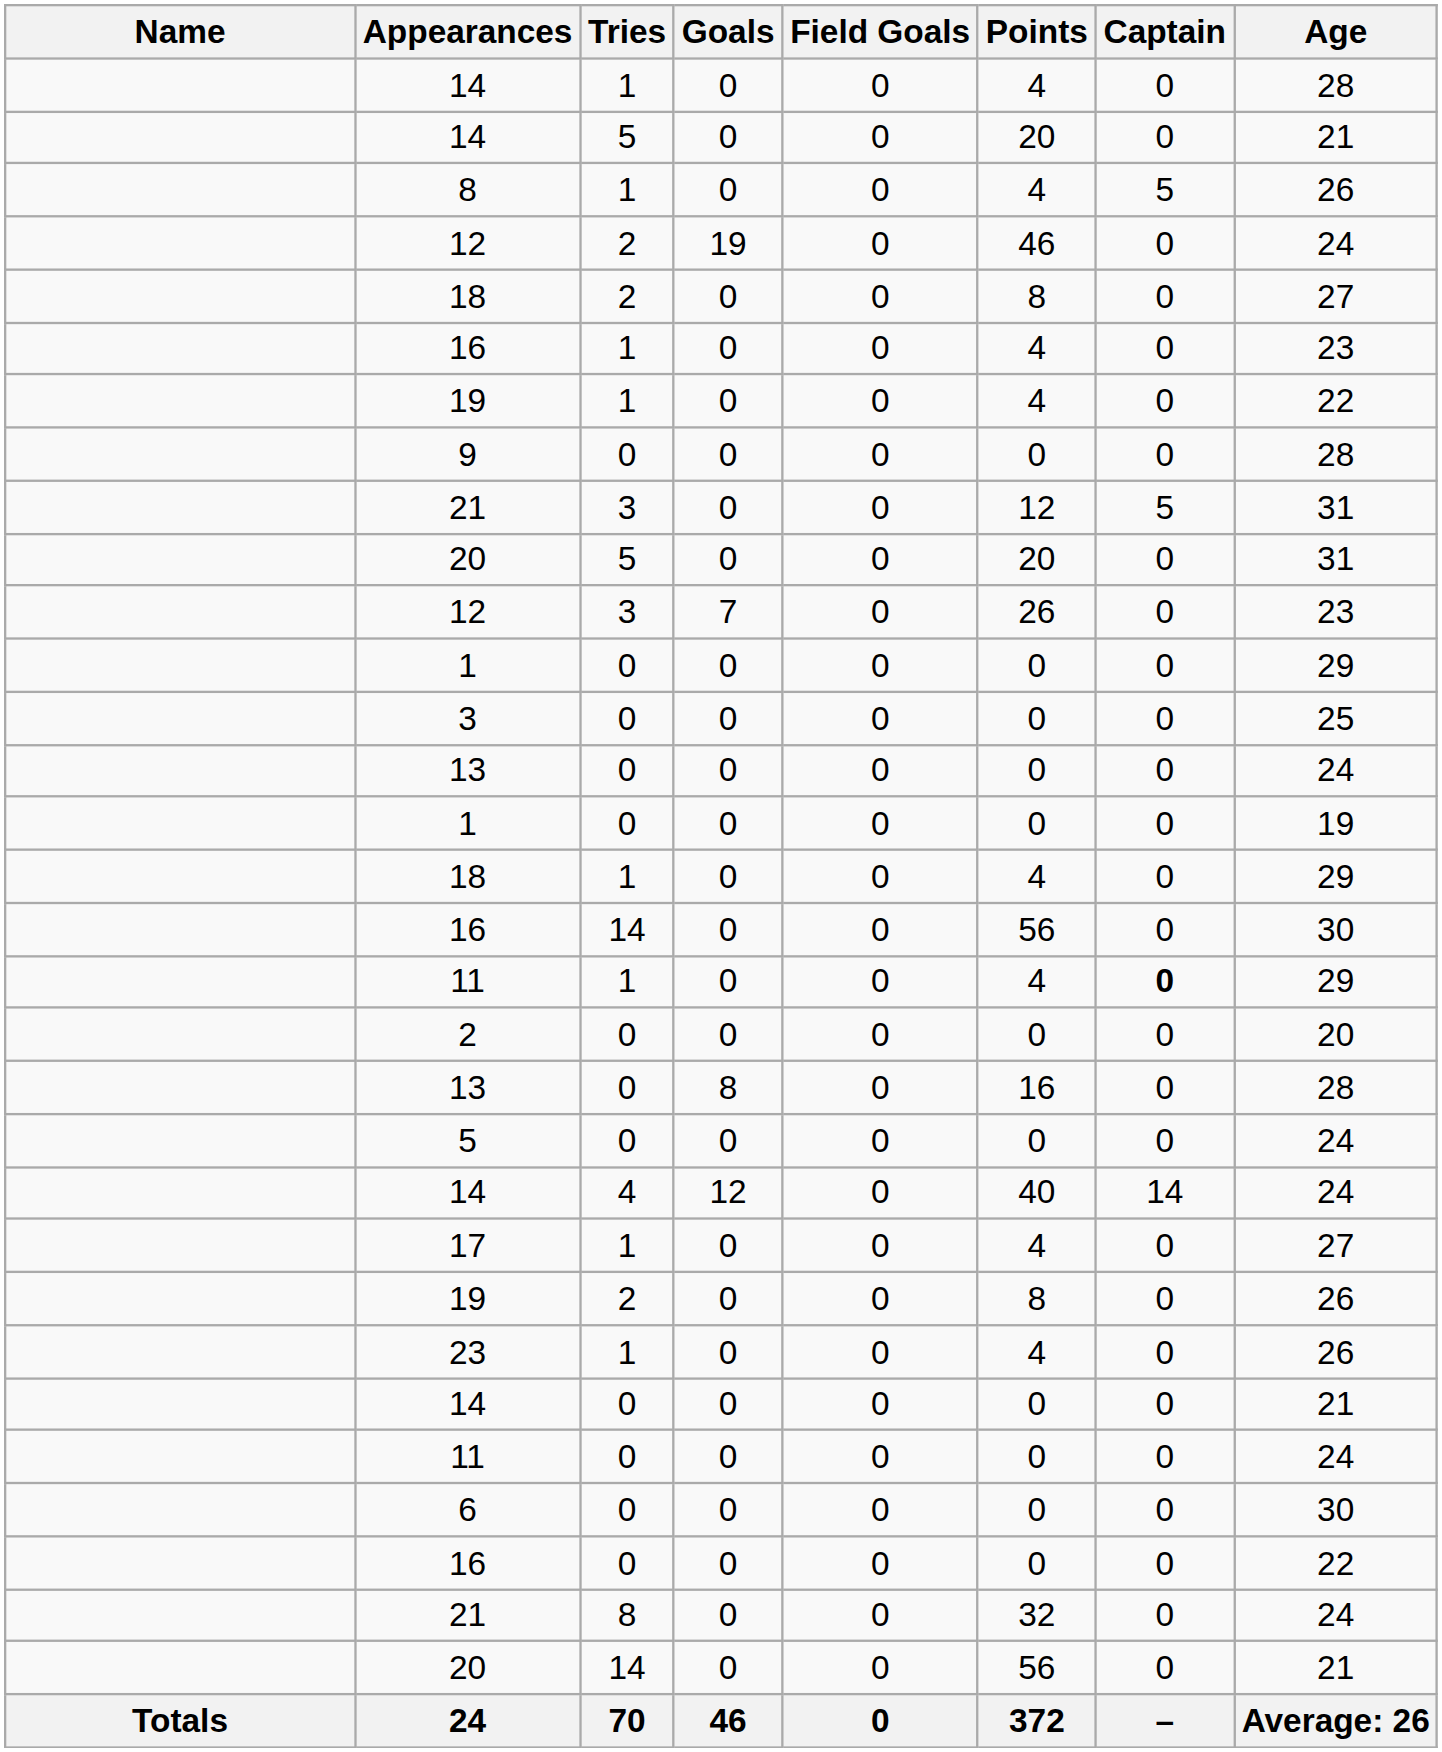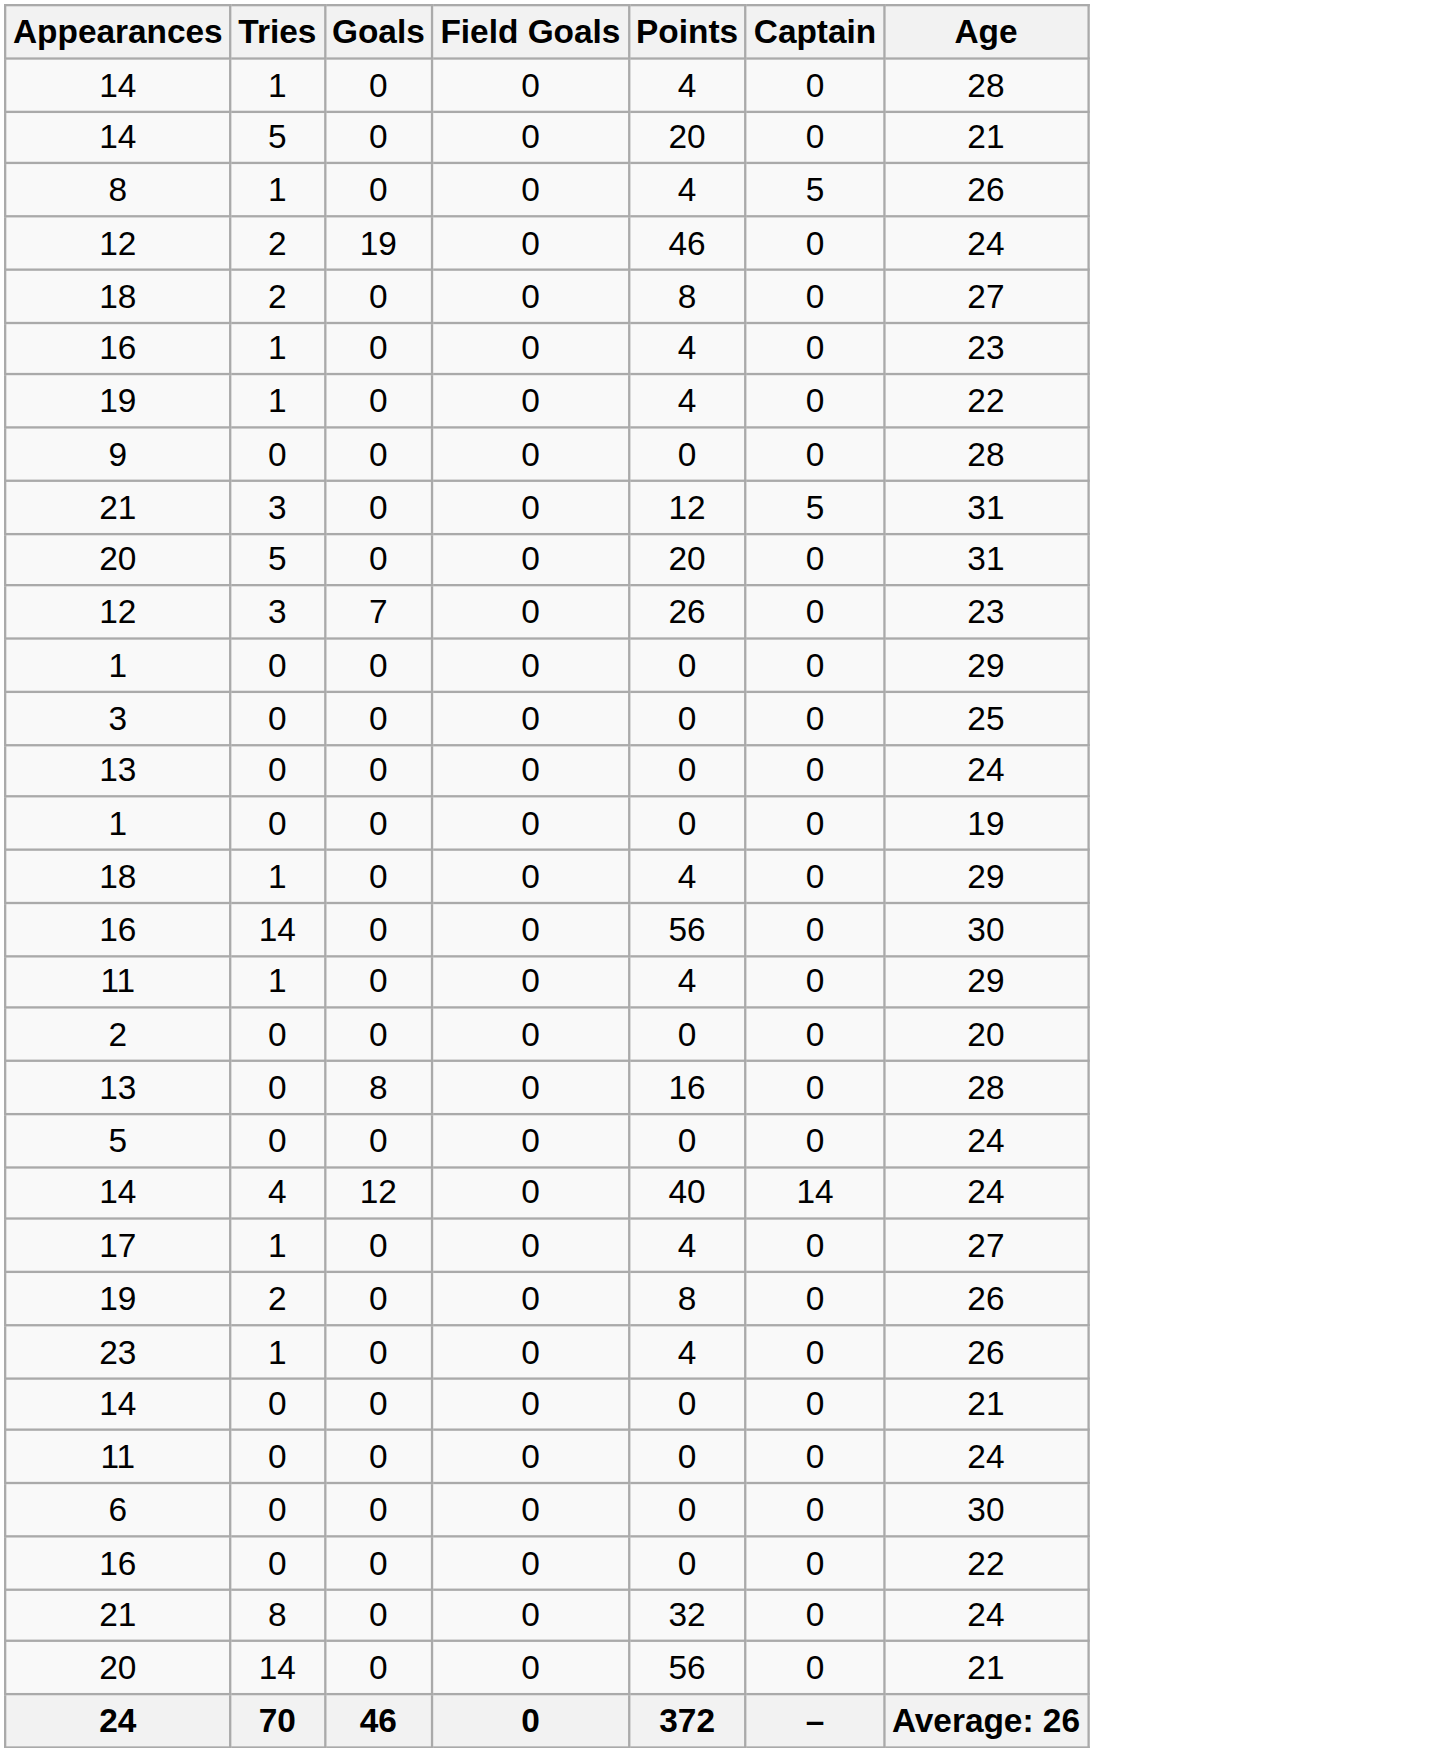- column: Name | Totals
11 / 1 | Captain: bold -> normal
